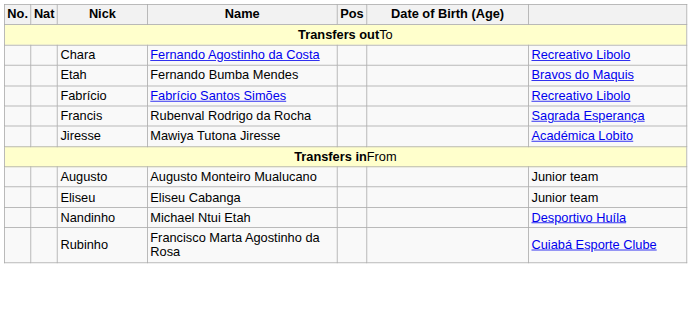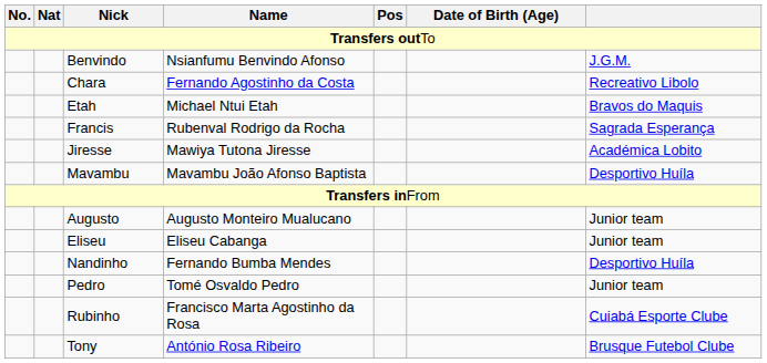+ row: Benvindo | Nsianfumu Benvindo Afonso | J.G.M.
Etah | Name: Fernando Bumba Mendes -> Michael Ntui Etah
- row: Fabrício | Fabrício Santos Simões | Recreativo Libolo
+ row: Mavambu | Mavambu João Afonso Baptista | Desportivo Huíla
Nandinho | Name: Michael Ntui Etah -> Fernando Bumba Mendes
+ row: Pedro | Tomé Osvaldo Pedro | Junior team
+ row: Tony | António Rosa Ribeiro | Brusque Futebol Clube
